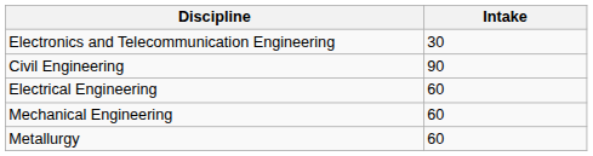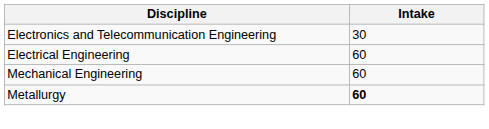- row: Civil Engineering | 90
Metallurgy | Intake: normal -> bold
